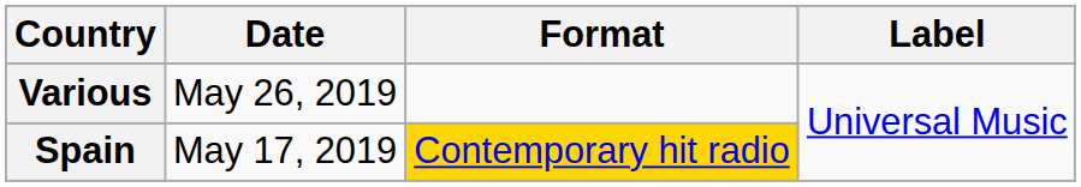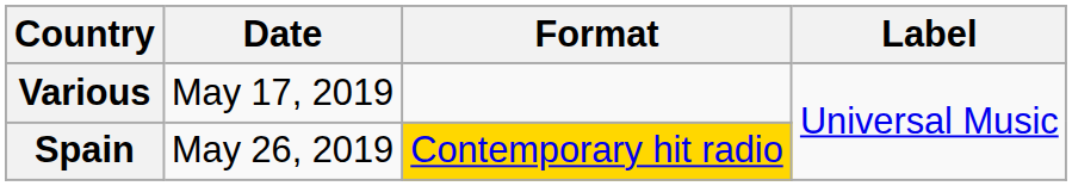Various | Date: May 26, 2019 -> May 17, 2019
Spain | Date: May 17, 2019 -> May 26, 2019
